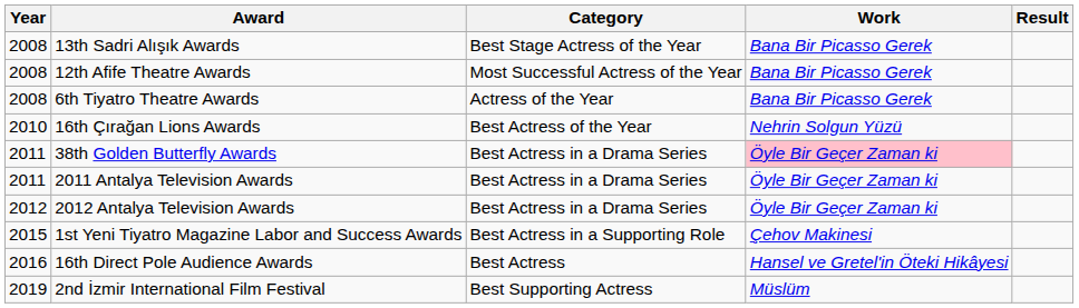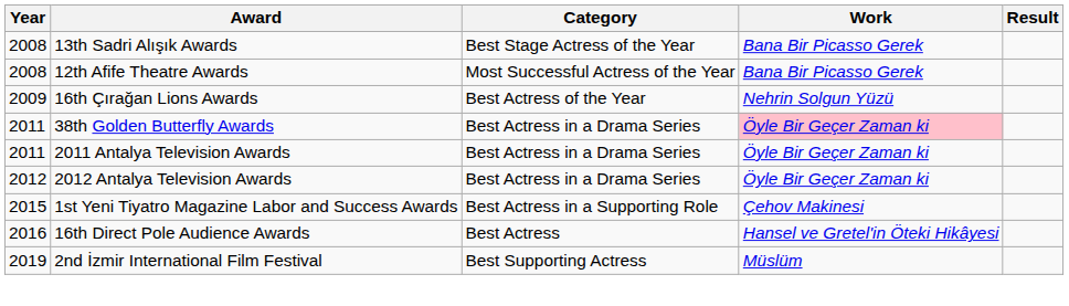- row: 2008 | 6th Tiyatro Theatre Awards | Actress of the Year | Bana Bir Picasso Gerek
16th Çırağan Lions Awards | Year: 2010 -> 2009
